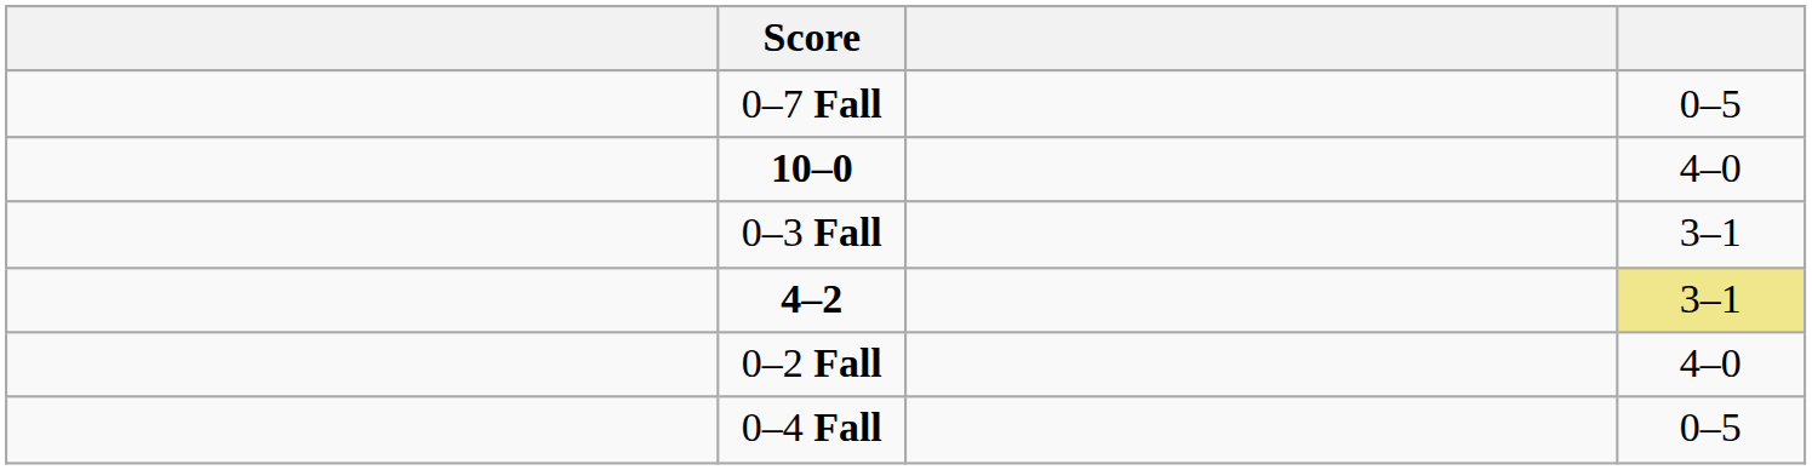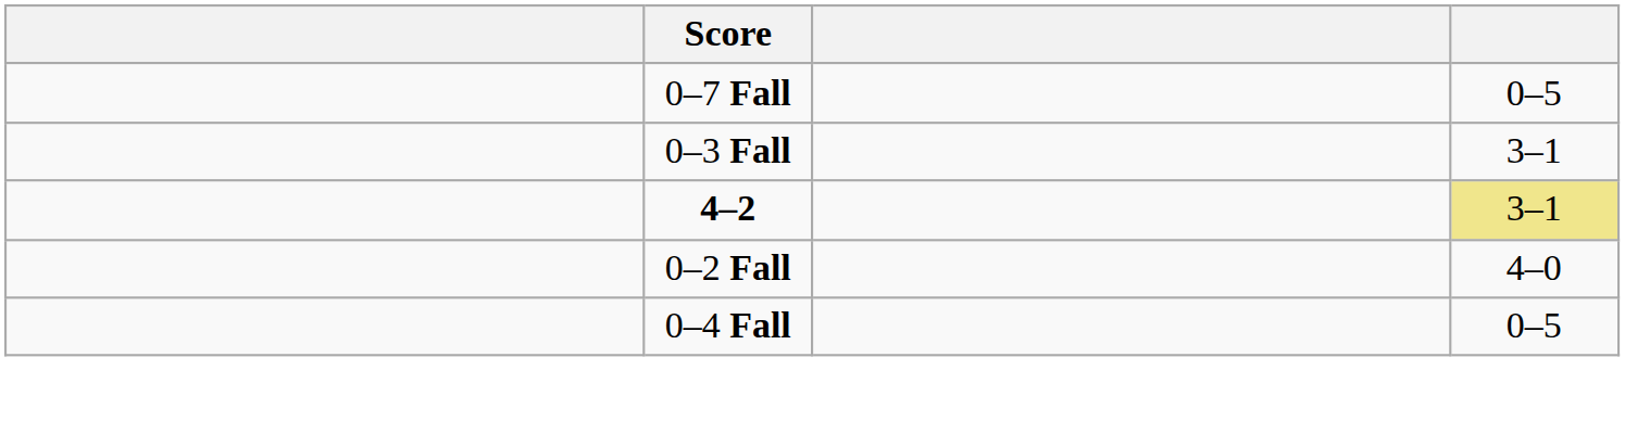- row: 10–0 | 4–0
